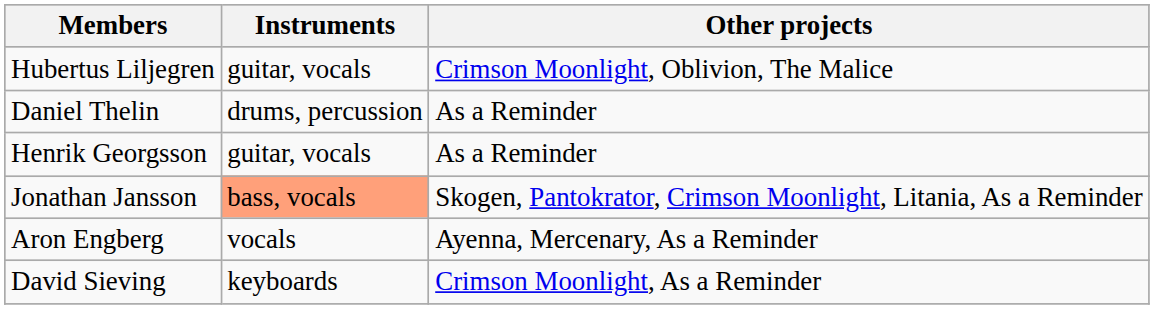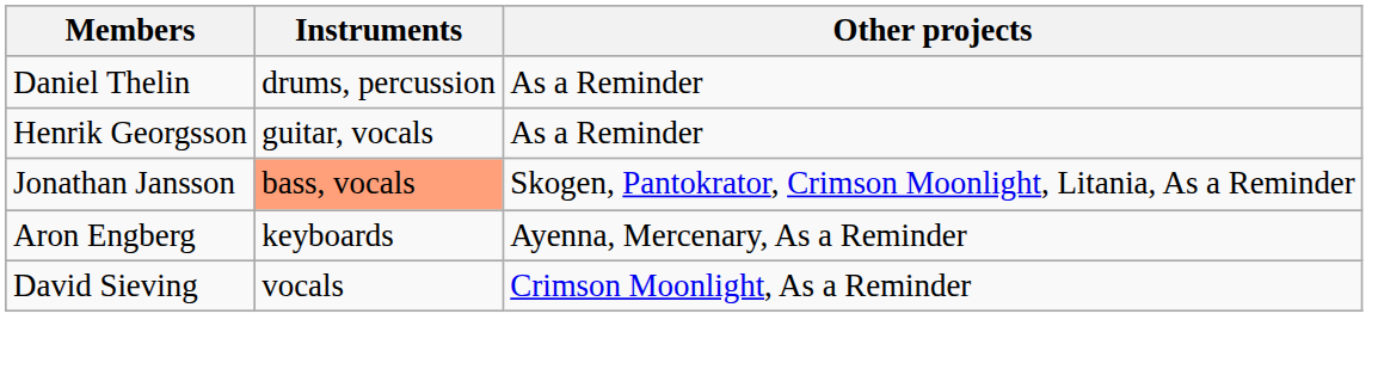- row: Hubertus Liljegren | guitar, vocals | Crimson Moonlight, Oblivion, The Malice
Aron Engberg | Instruments: vocals -> keyboards
David Sieving | Instruments: keyboards -> vocals
